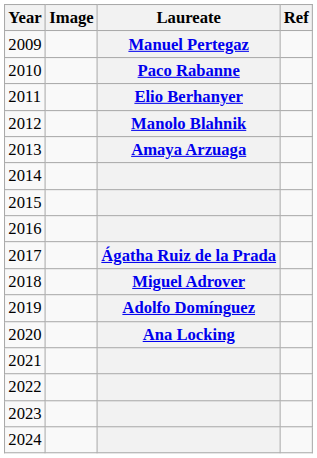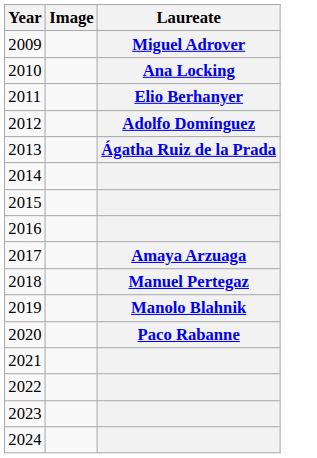- column: Ref
2009 | Laureate: Manuel Pertegaz -> Miguel Adrover
2010 | Laureate: Paco Rabanne -> Ana Locking
2012 | Laureate: Manolo Blahnik -> Adolfo Domínguez
2013 | Laureate: Amaya Arzuaga -> Ágatha Ruiz de la Prada
2017 | Laureate: Ágatha Ruiz de la Prada -> Amaya Arzuaga
2018 | Laureate: Miguel Adrover -> Manuel Pertegaz
2019 | Laureate: Adolfo Domínguez -> Manolo Blahnik
2020 | Laureate: Ana Locking -> Paco Rabanne
